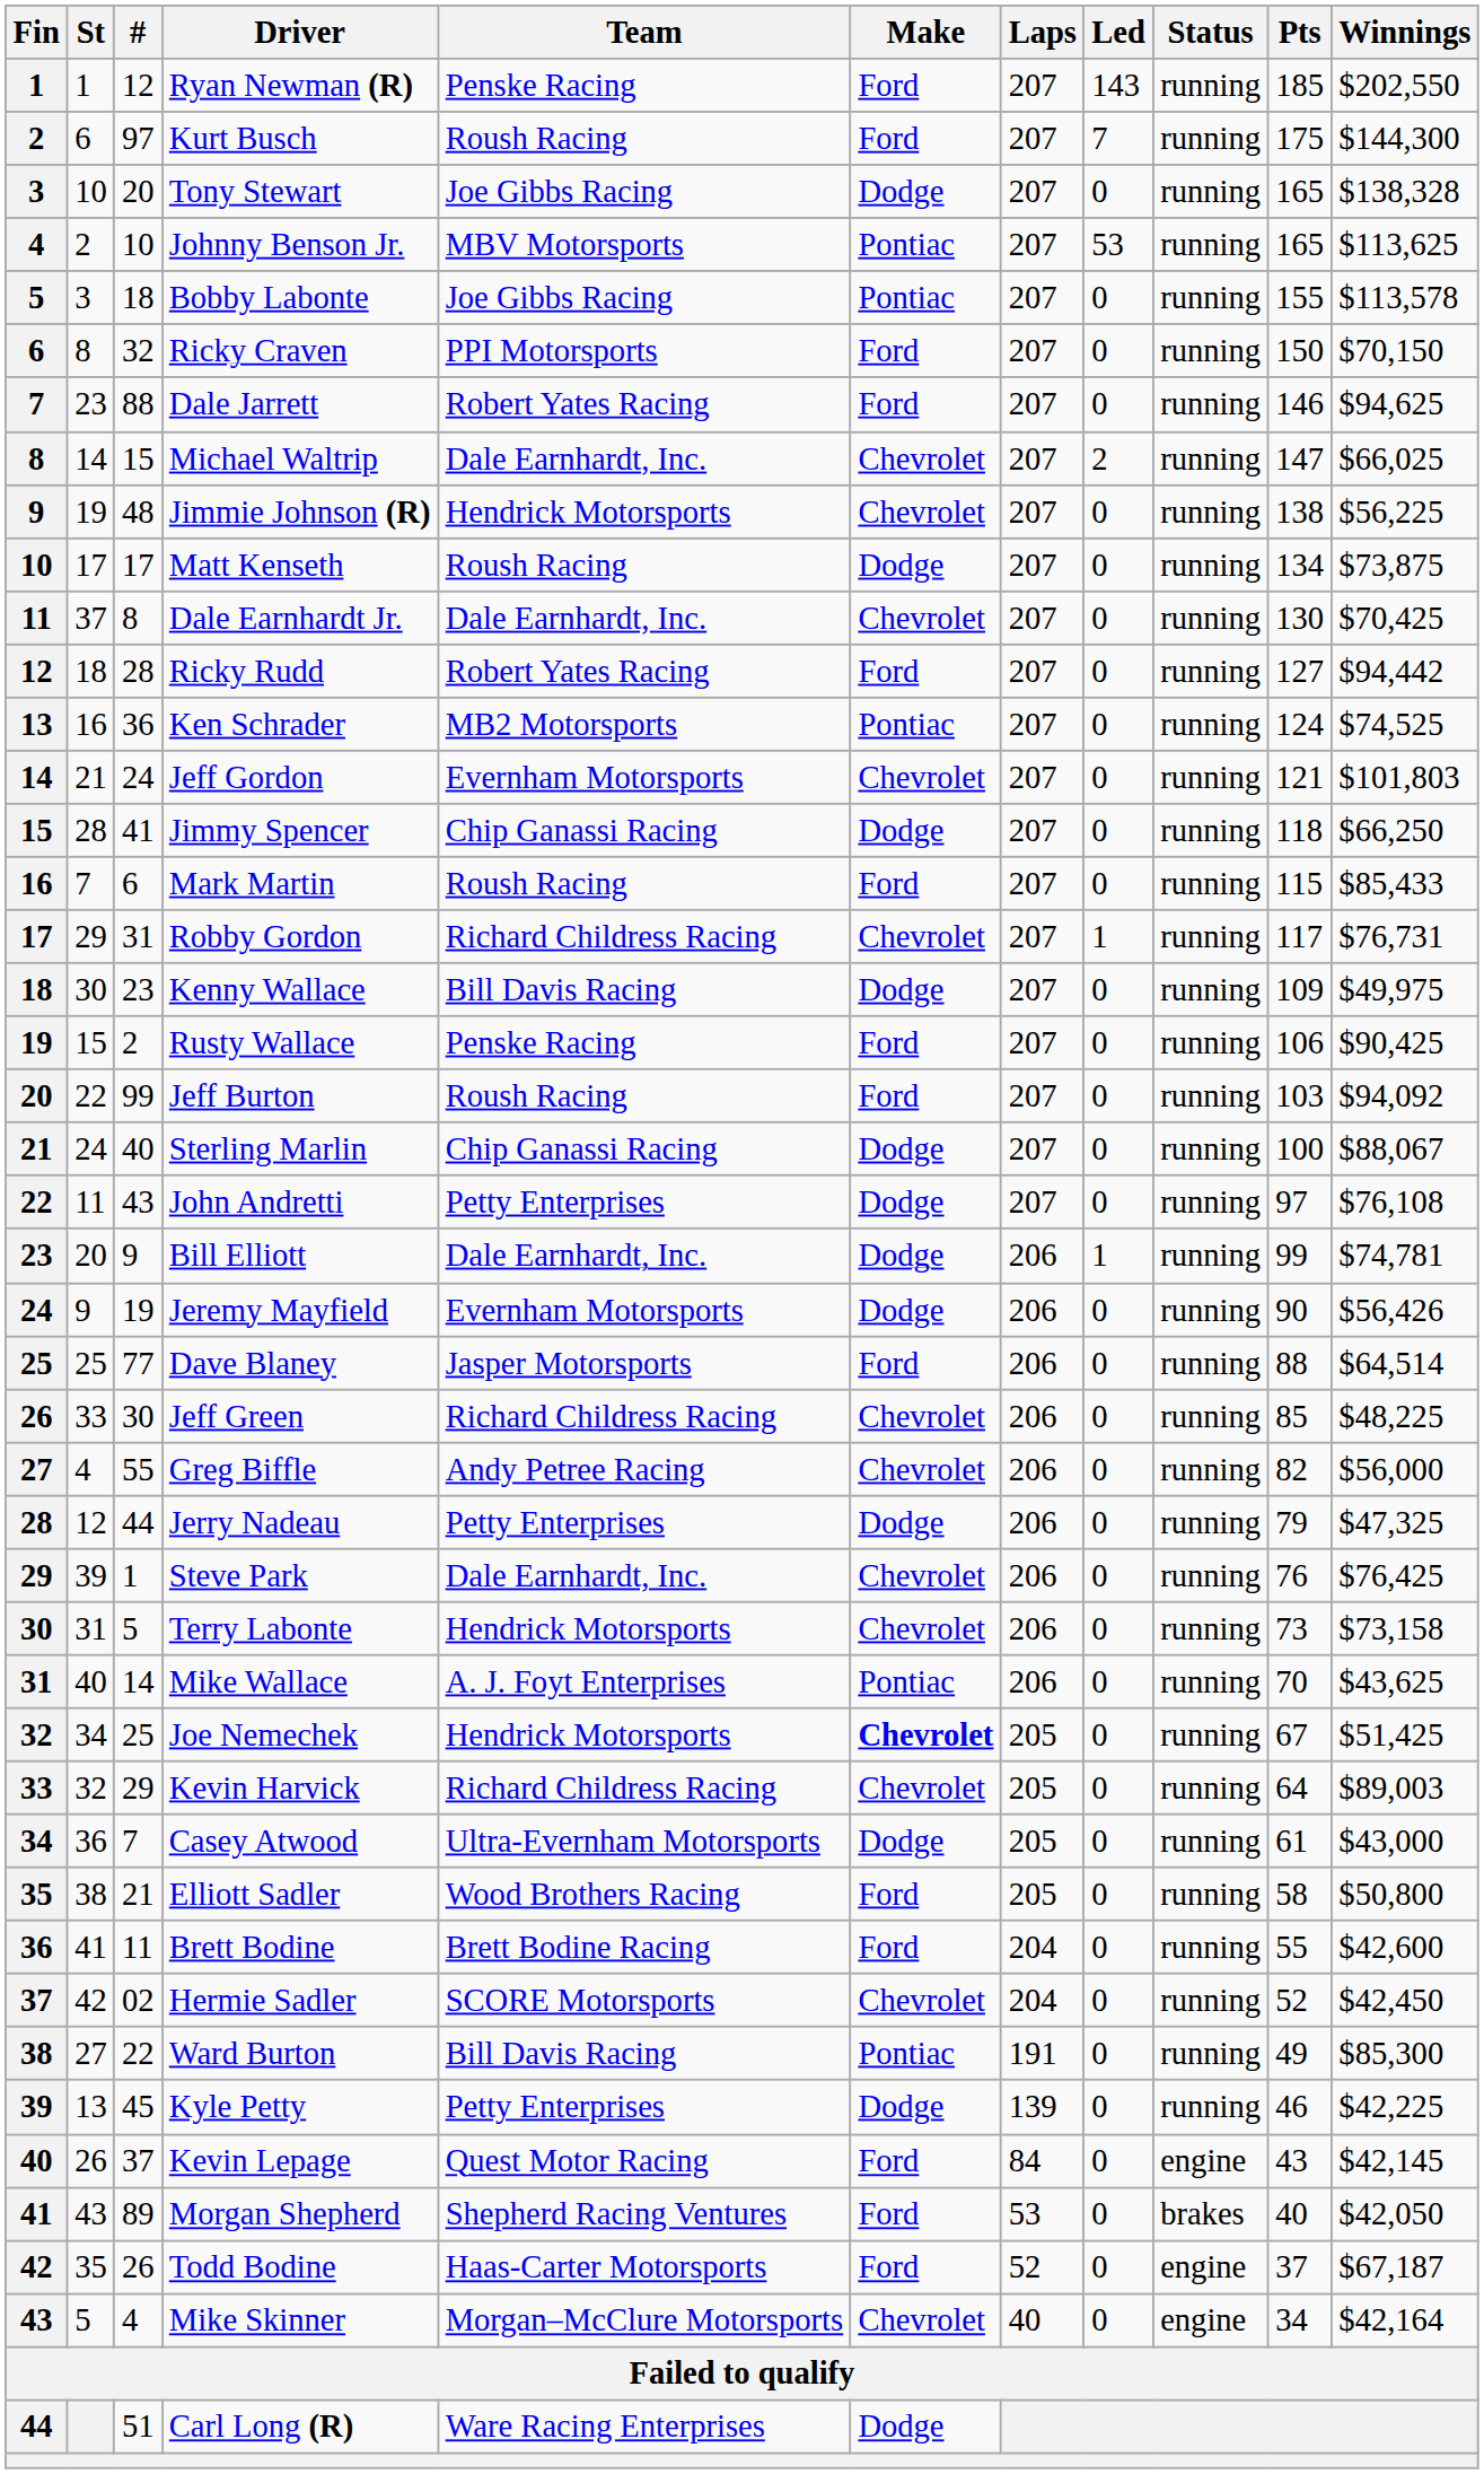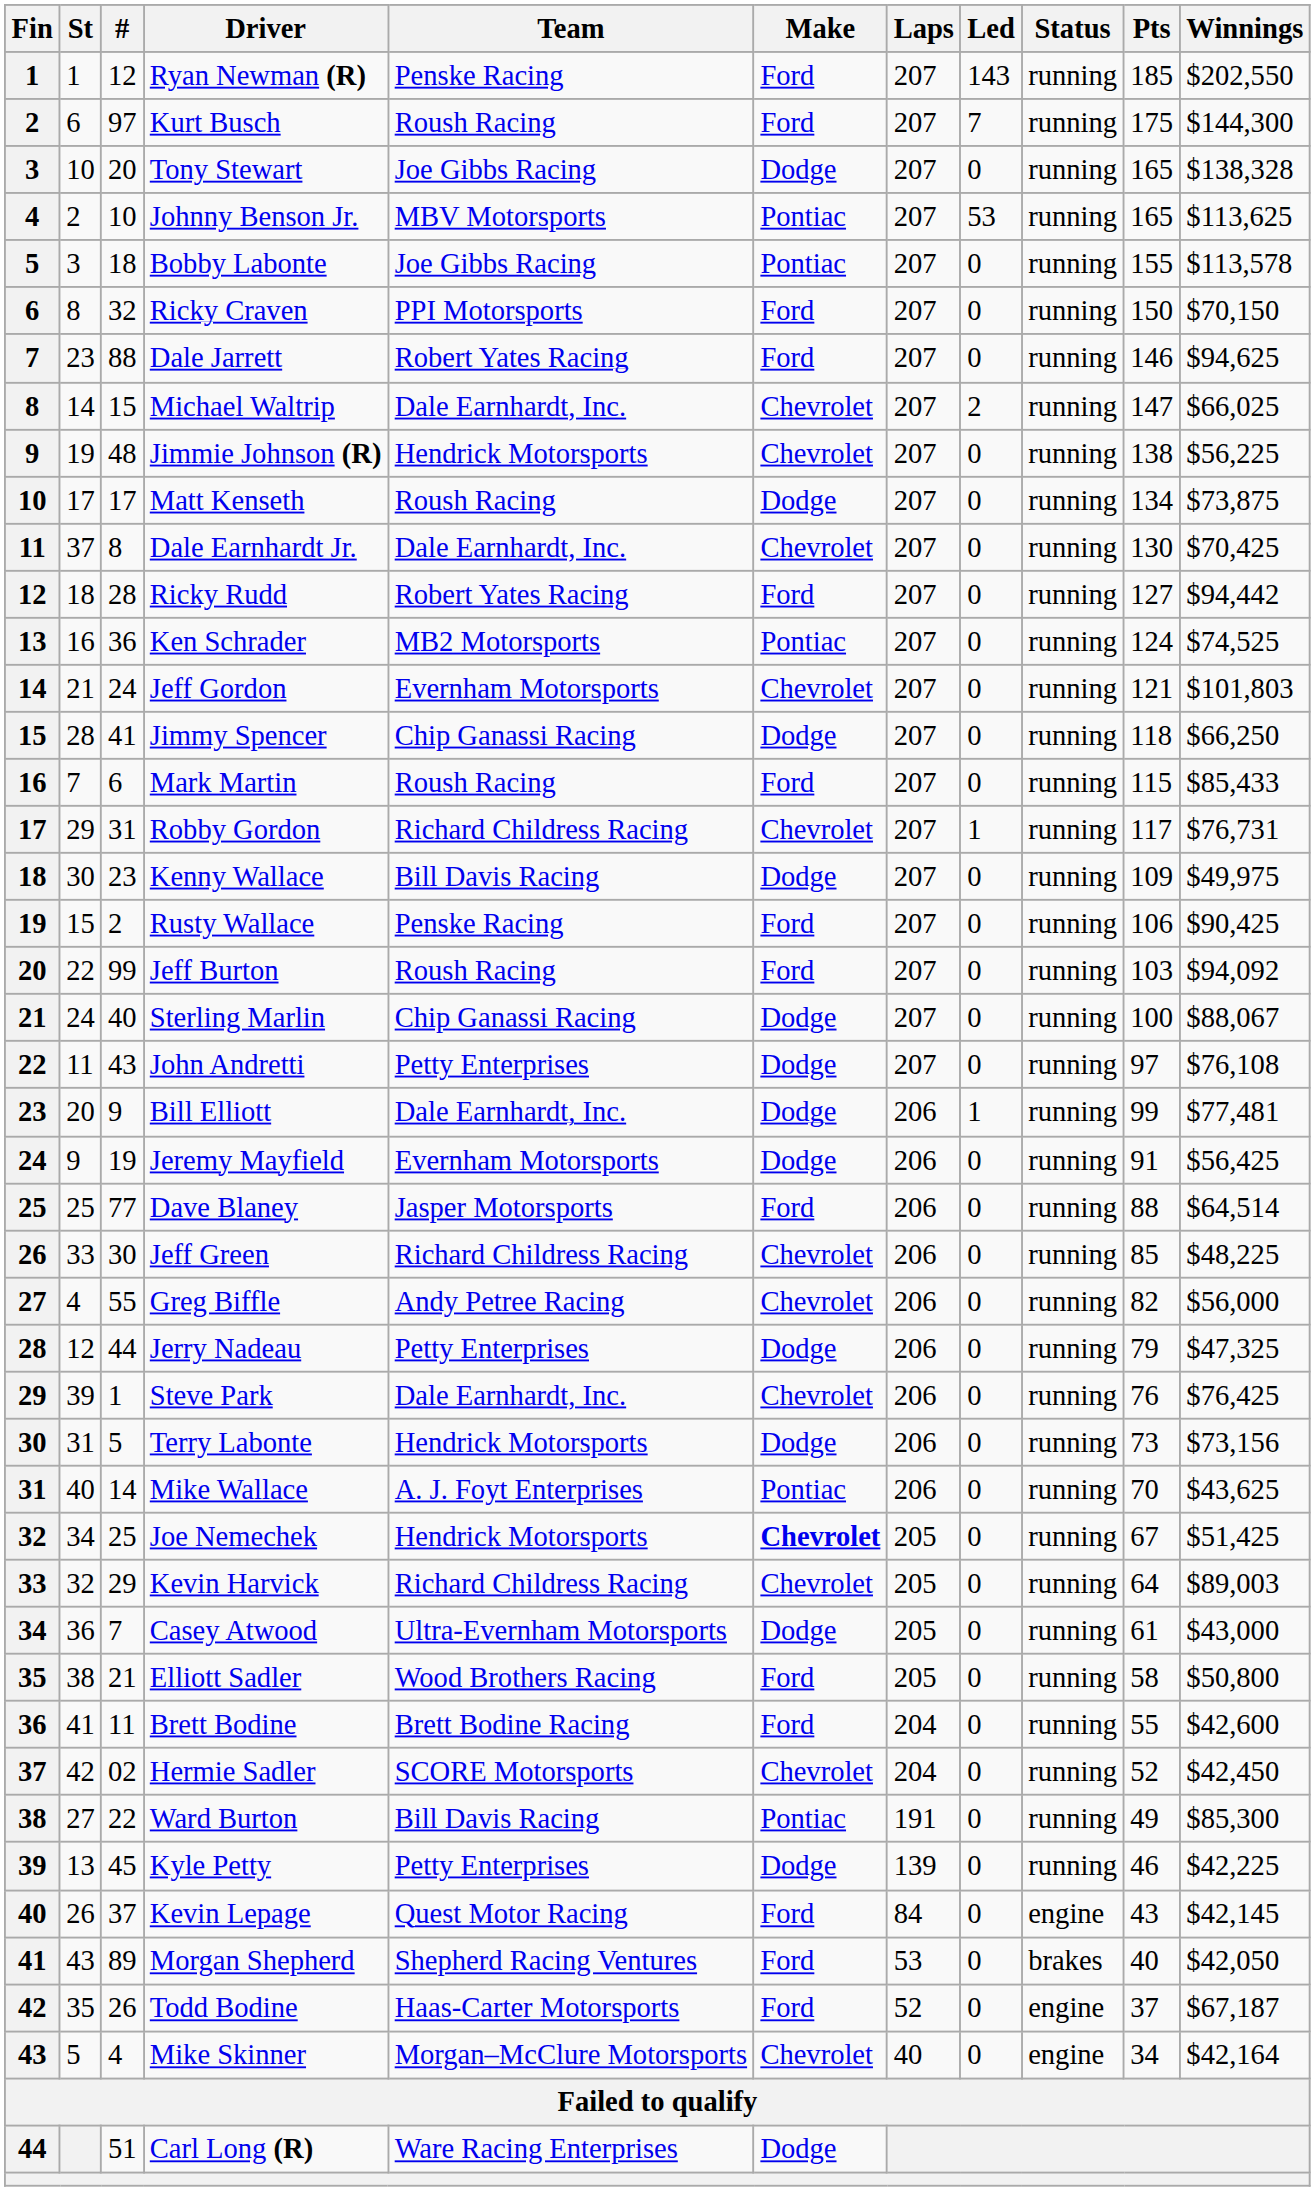Bill Elliott | Winnings: $74,781 -> $77,481
Jeremy Mayfield | Pts: 90 -> 91
Jeremy Mayfield | Winnings: $56,426 -> $56,425
Terry Labonte | Make: Chevrolet -> Dodge
Terry Labonte | Winnings: $73,158 -> $73,156
